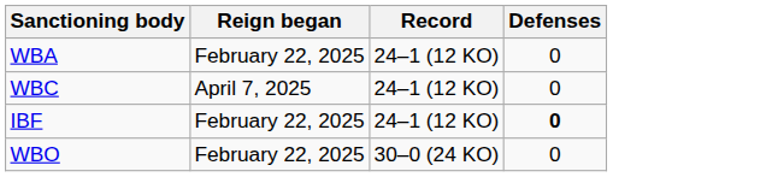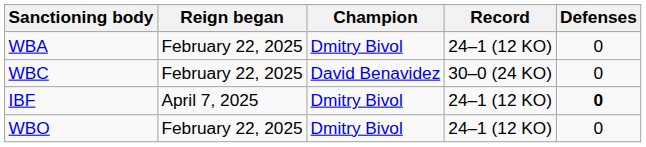+ column: Champion | Dmitry Bivol | David Benavidez | Dmitry Bivol | Dmitry Bivol
WBC | Reign began: April 7, 2025 -> February 22, 2025
WBC | Record: 24–1 (12 KO) -> 30–0 (24 KO)
IBF | Reign began: February 22, 2025 -> April 7, 2025
WBO | Record: 30–0 (24 KO) -> 24–1 (12 KO)
